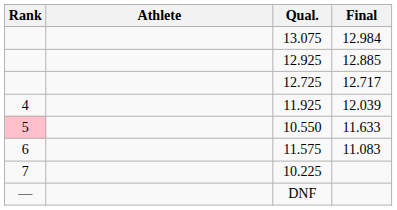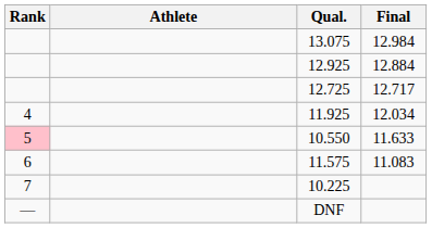12.925 | Final: 12.885 -> 12.884
11.925 | Final: 12.039 -> 12.034
